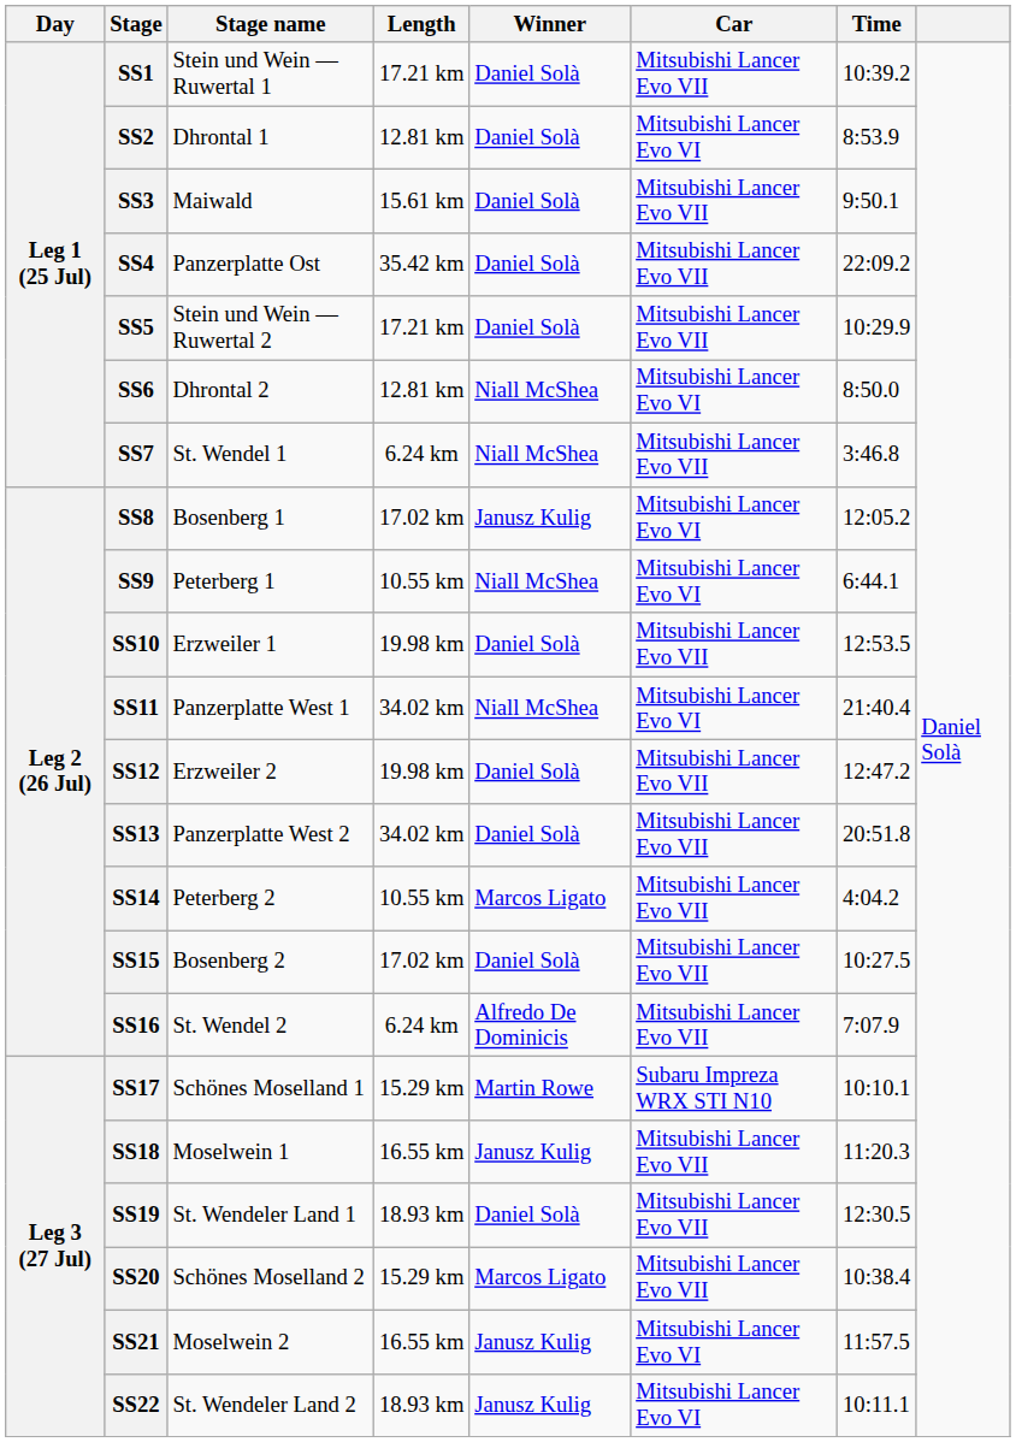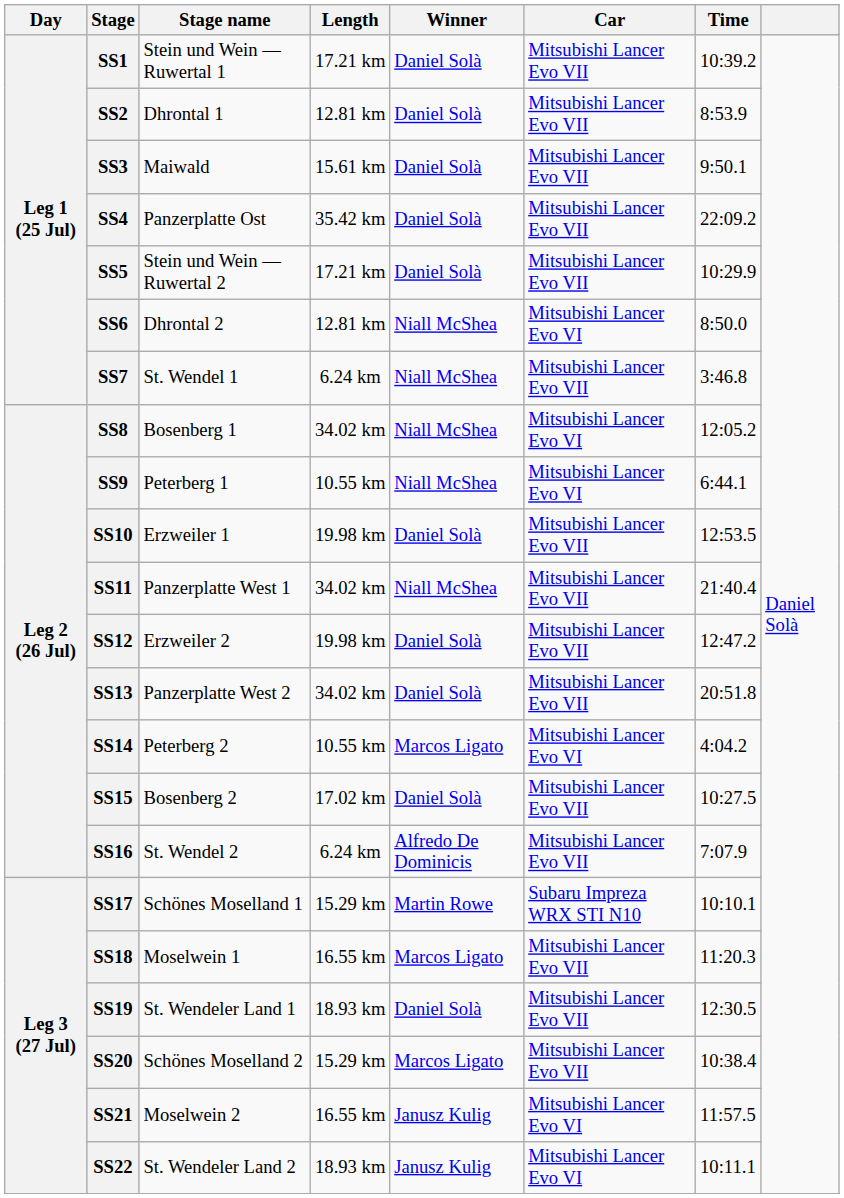SS2 | Car: Mitsubishi Lancer Evo VI -> Mitsubishi Lancer Evo VII
SS8 | Length: 17.02 km -> 34.02 km
SS8 | Winner: Janusz Kulig -> Niall McShea
SS11 | Car: Mitsubishi Lancer Evo VI -> Mitsubishi Lancer Evo VII
SS14 | Car: Mitsubishi Lancer Evo VII -> Mitsubishi Lancer Evo VI
SS18 | Winner: Janusz Kulig -> Marcos Ligato
